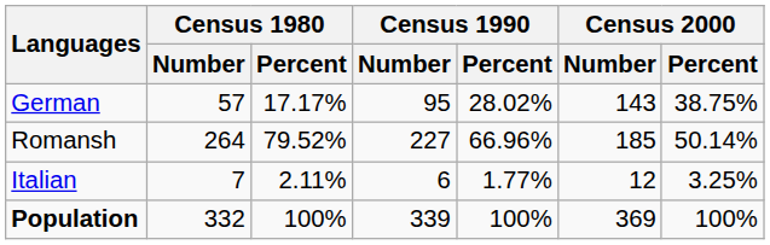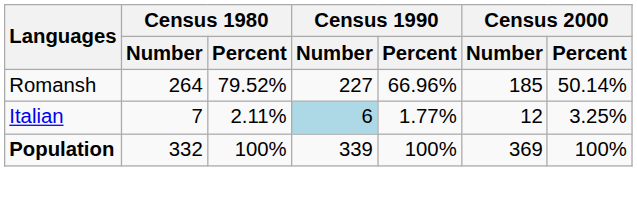- row: German | 57 | 17.17% | 95 | 28.02% | 143 | 38.75%
Italian | Census 1990 / Number: no background -> lightblue background
